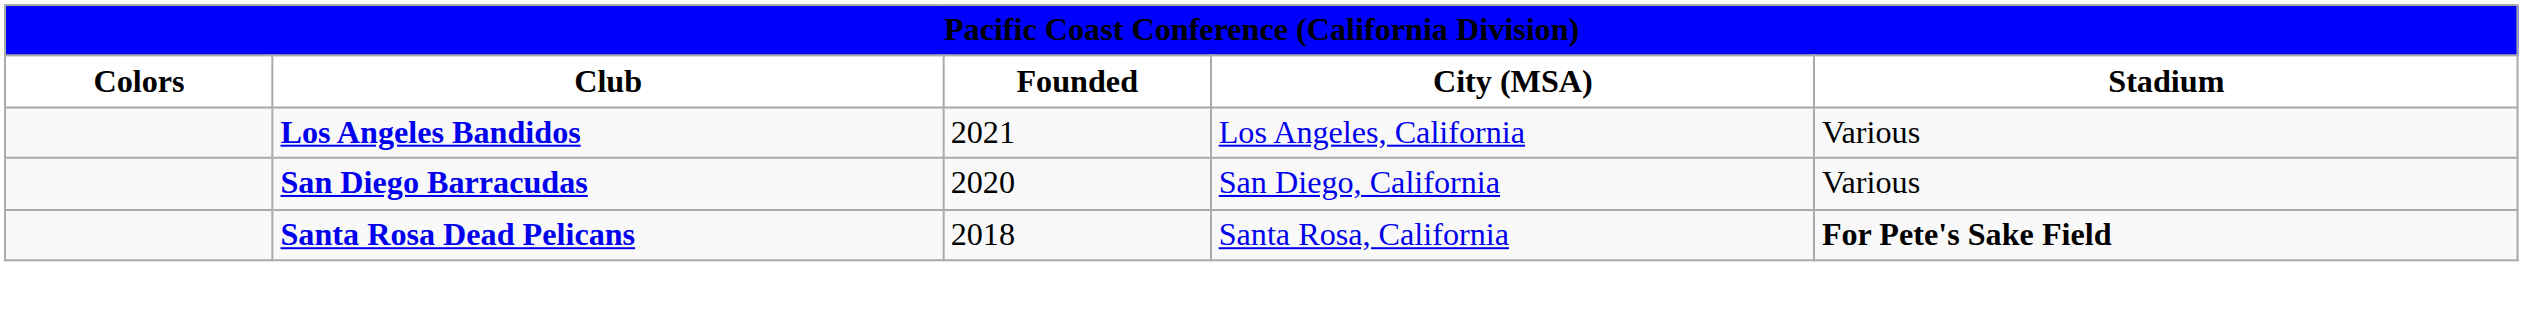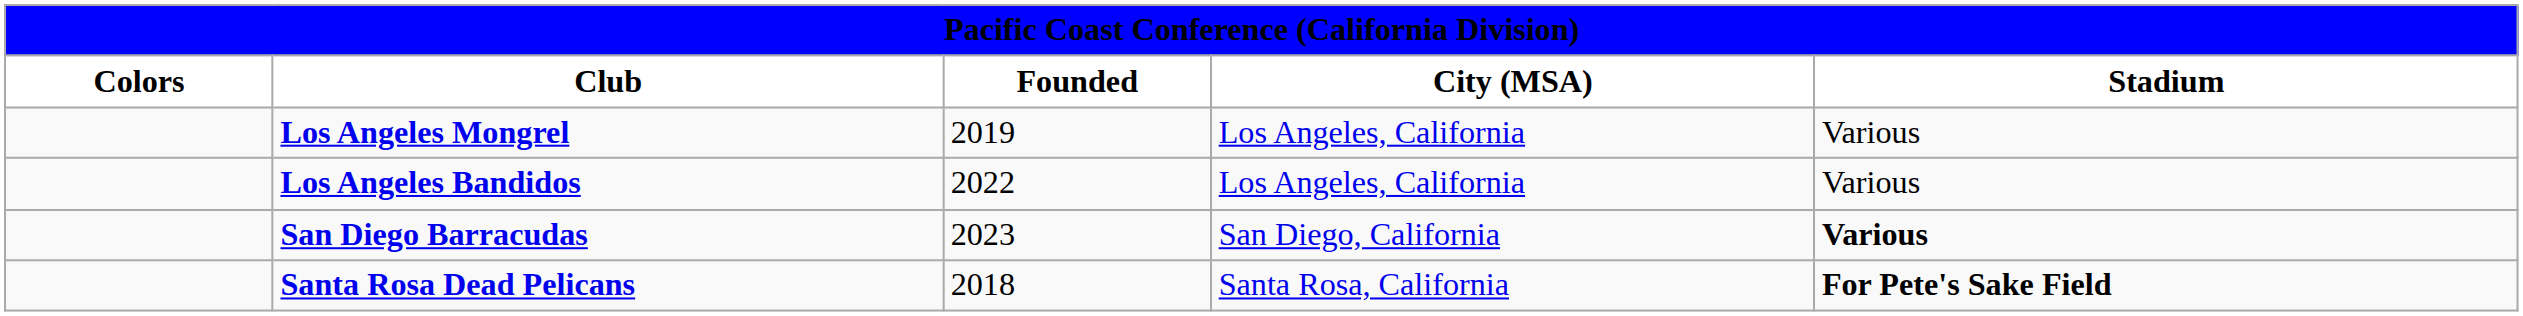+ row: Los Angeles Mongrel | 2019 | Los Angeles, California | Various
Los Angeles Bandidos | Founded: 2021 -> 2022
San Diego Barracudas | Founded: 2020 -> 2023
San Diego Barracudas | Stadium: normal -> bold
